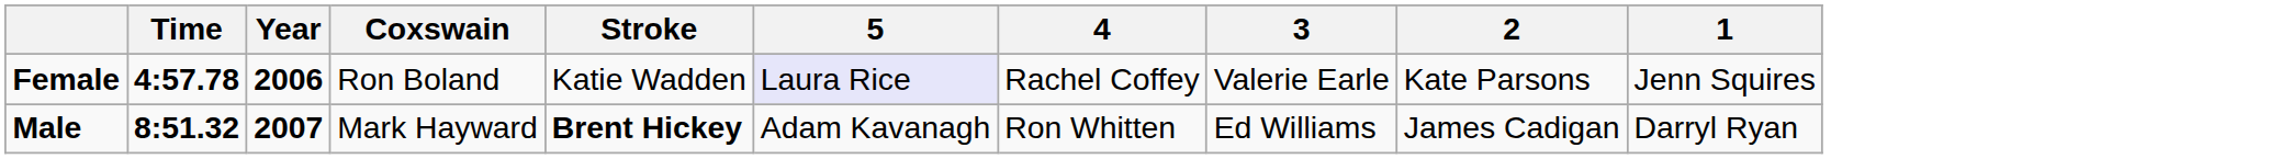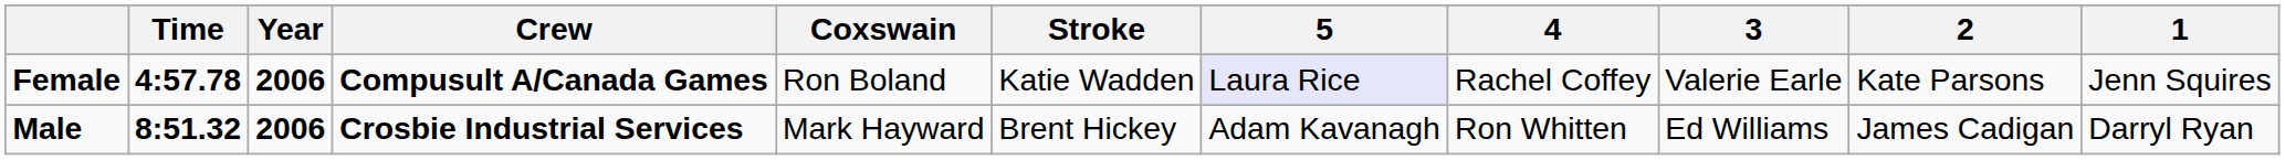+ column: Crew | Compusult A/Canada Games | Crosbie Industrial Services
Male | Year: 2007 -> 2006
Male | Stroke: bold -> normal
